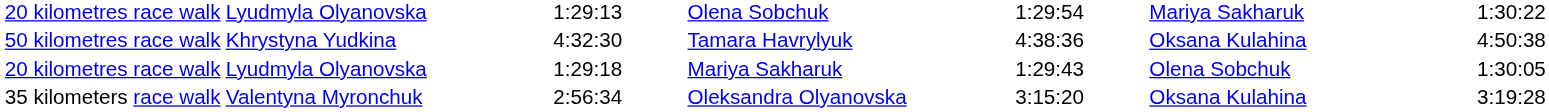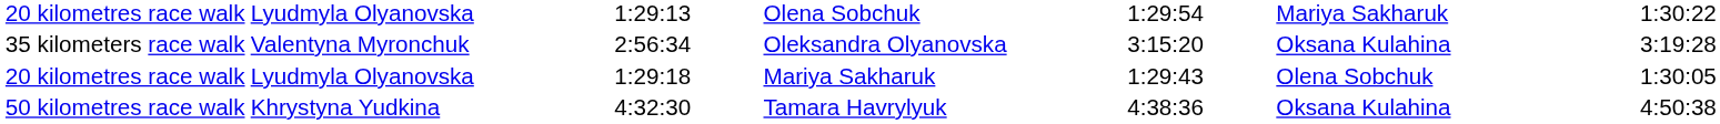rows swapped: 35 kilometers race walk <-> 50 kilometres race walk
